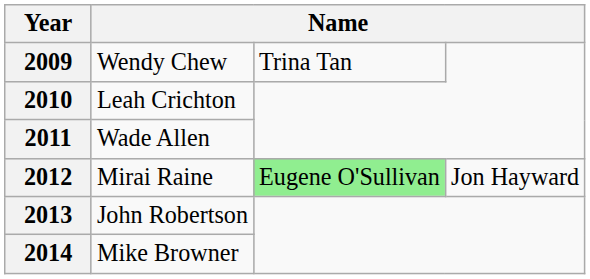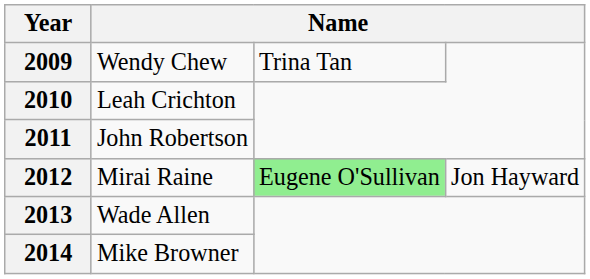2011 | column 2: Wade Allen -> John Robertson
2013 | column 2: John Robertson -> Wade Allen
